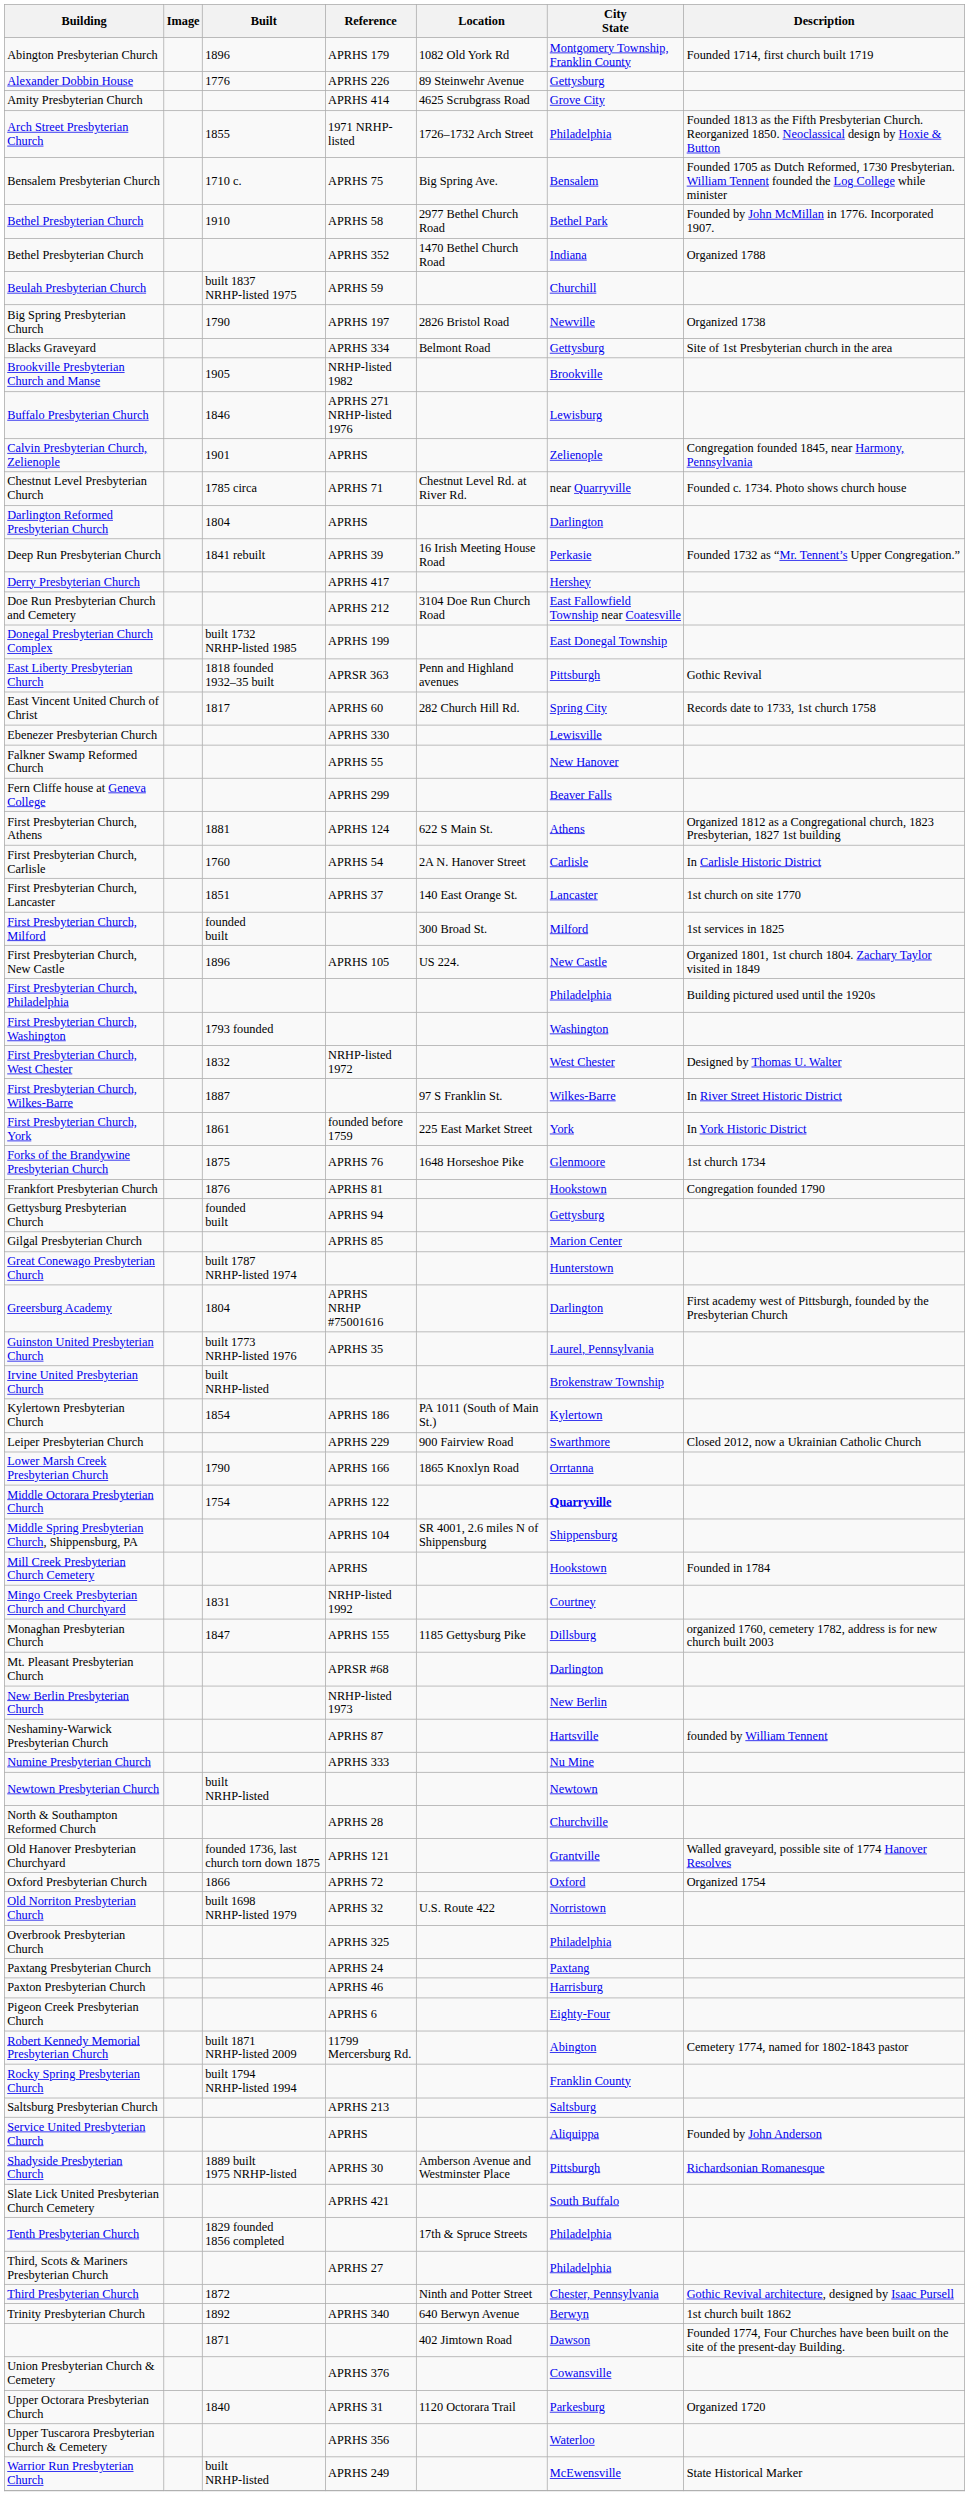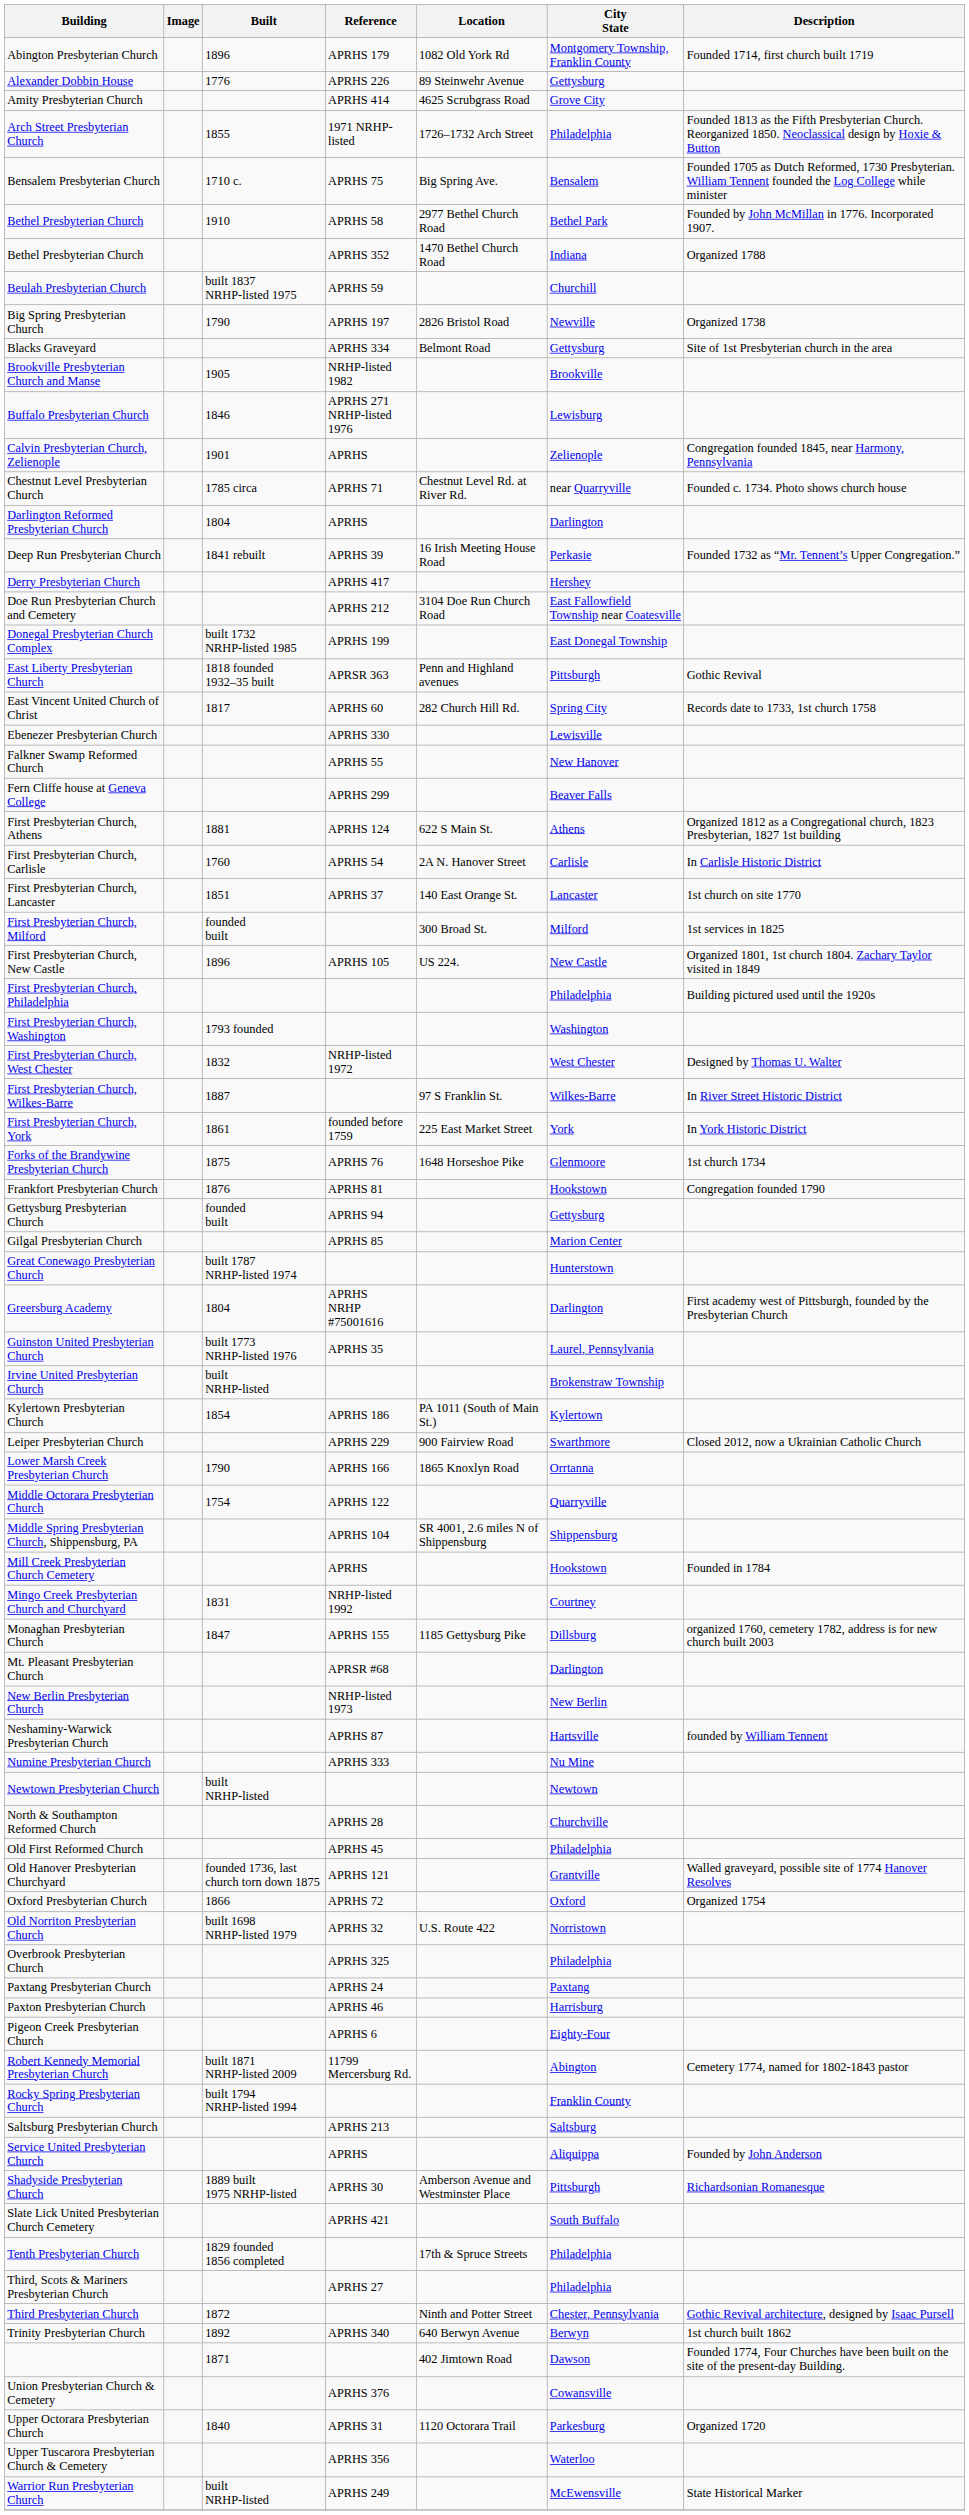Middle Octorara Presbyterian Church | City State: bold -> normal
+ row: Old First Reformed Church | APRHS 45 | Philadelphia
